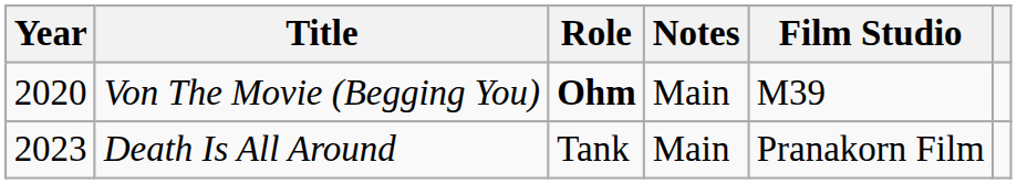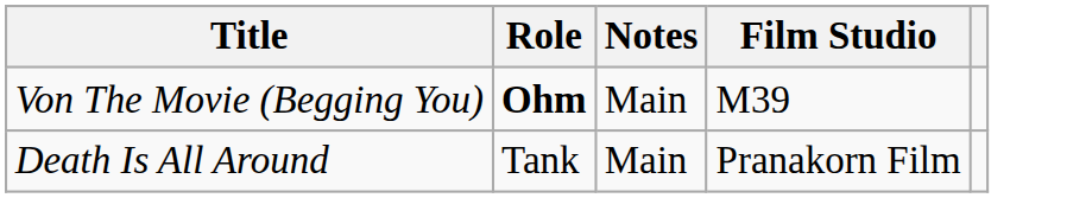- column: Year | 2020 | 2023
